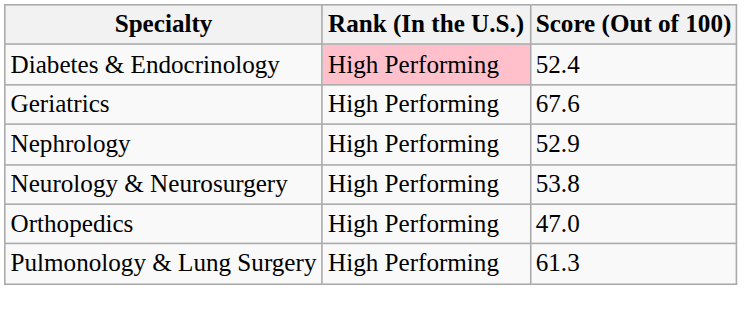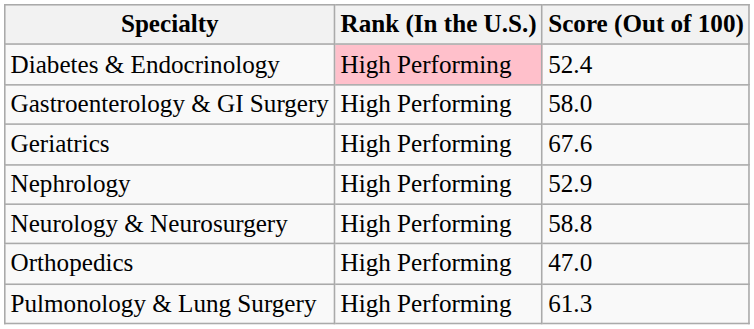+ row: Gastroenterology & GI Surgery | High Performing | 58.0
Neurology & Neurosurgery | Score (Out of 100): 53.8 -> 58.8
